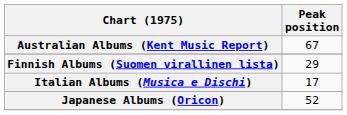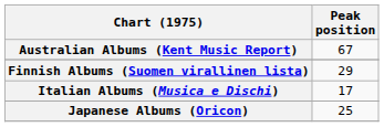Japanese Albums (Oricon) | Peak position: 52 -> 25
